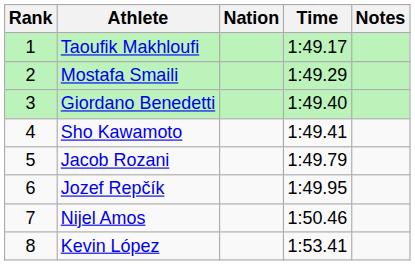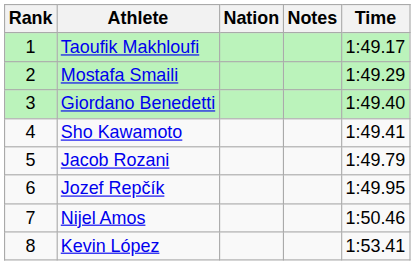columns swapped: Time <-> Notes
